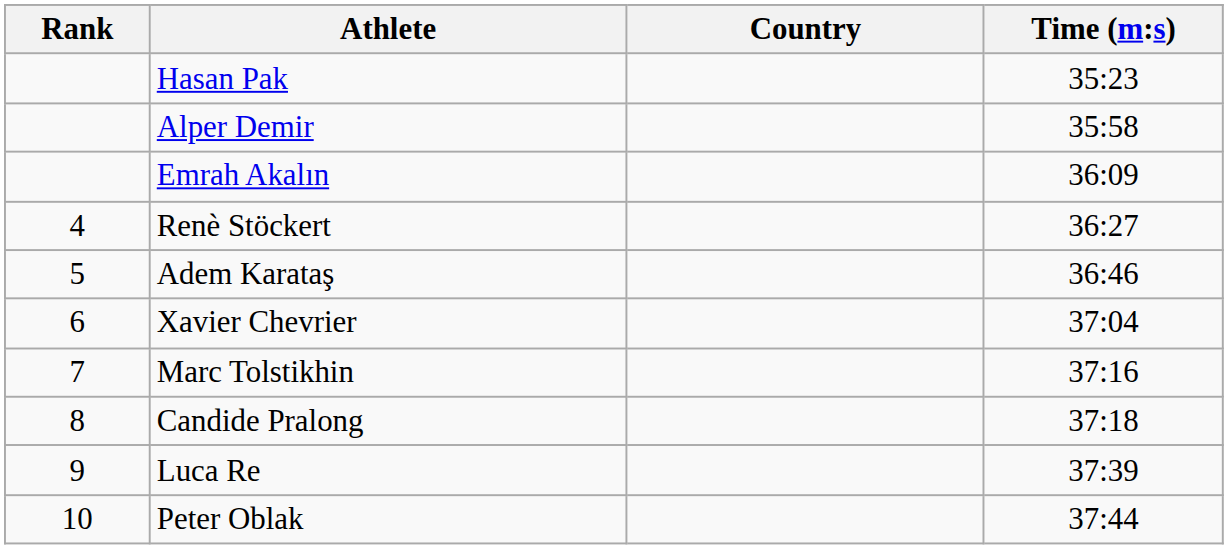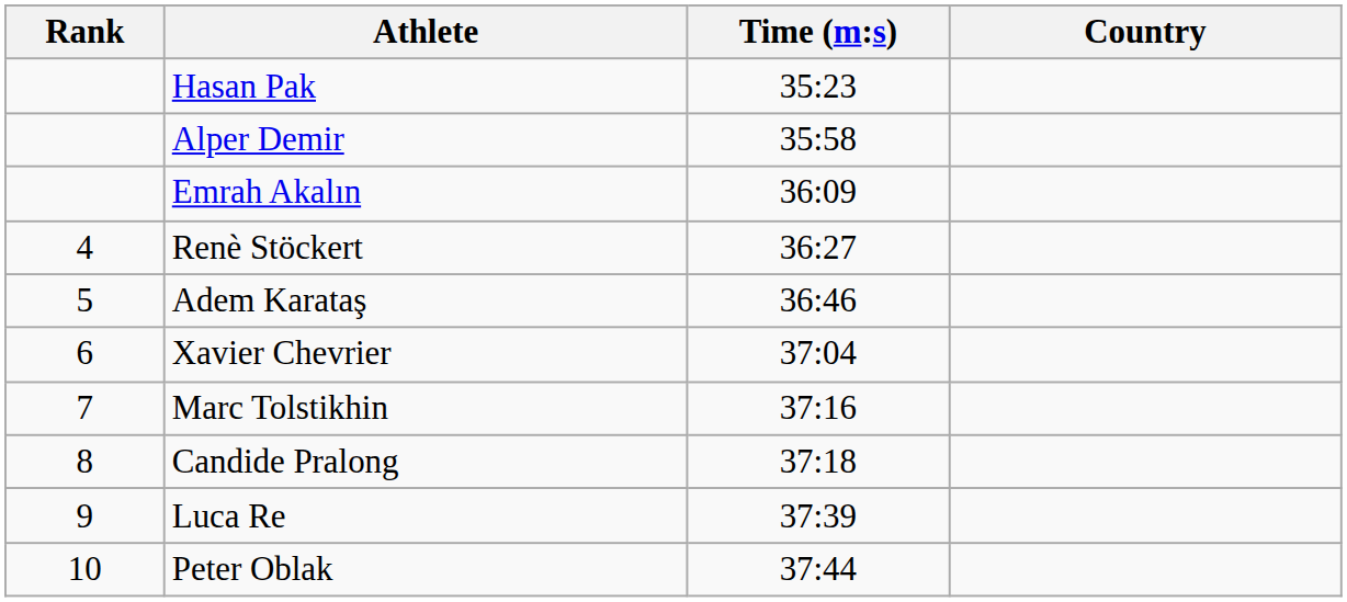columns swapped: Country <-> Time (m:s)
